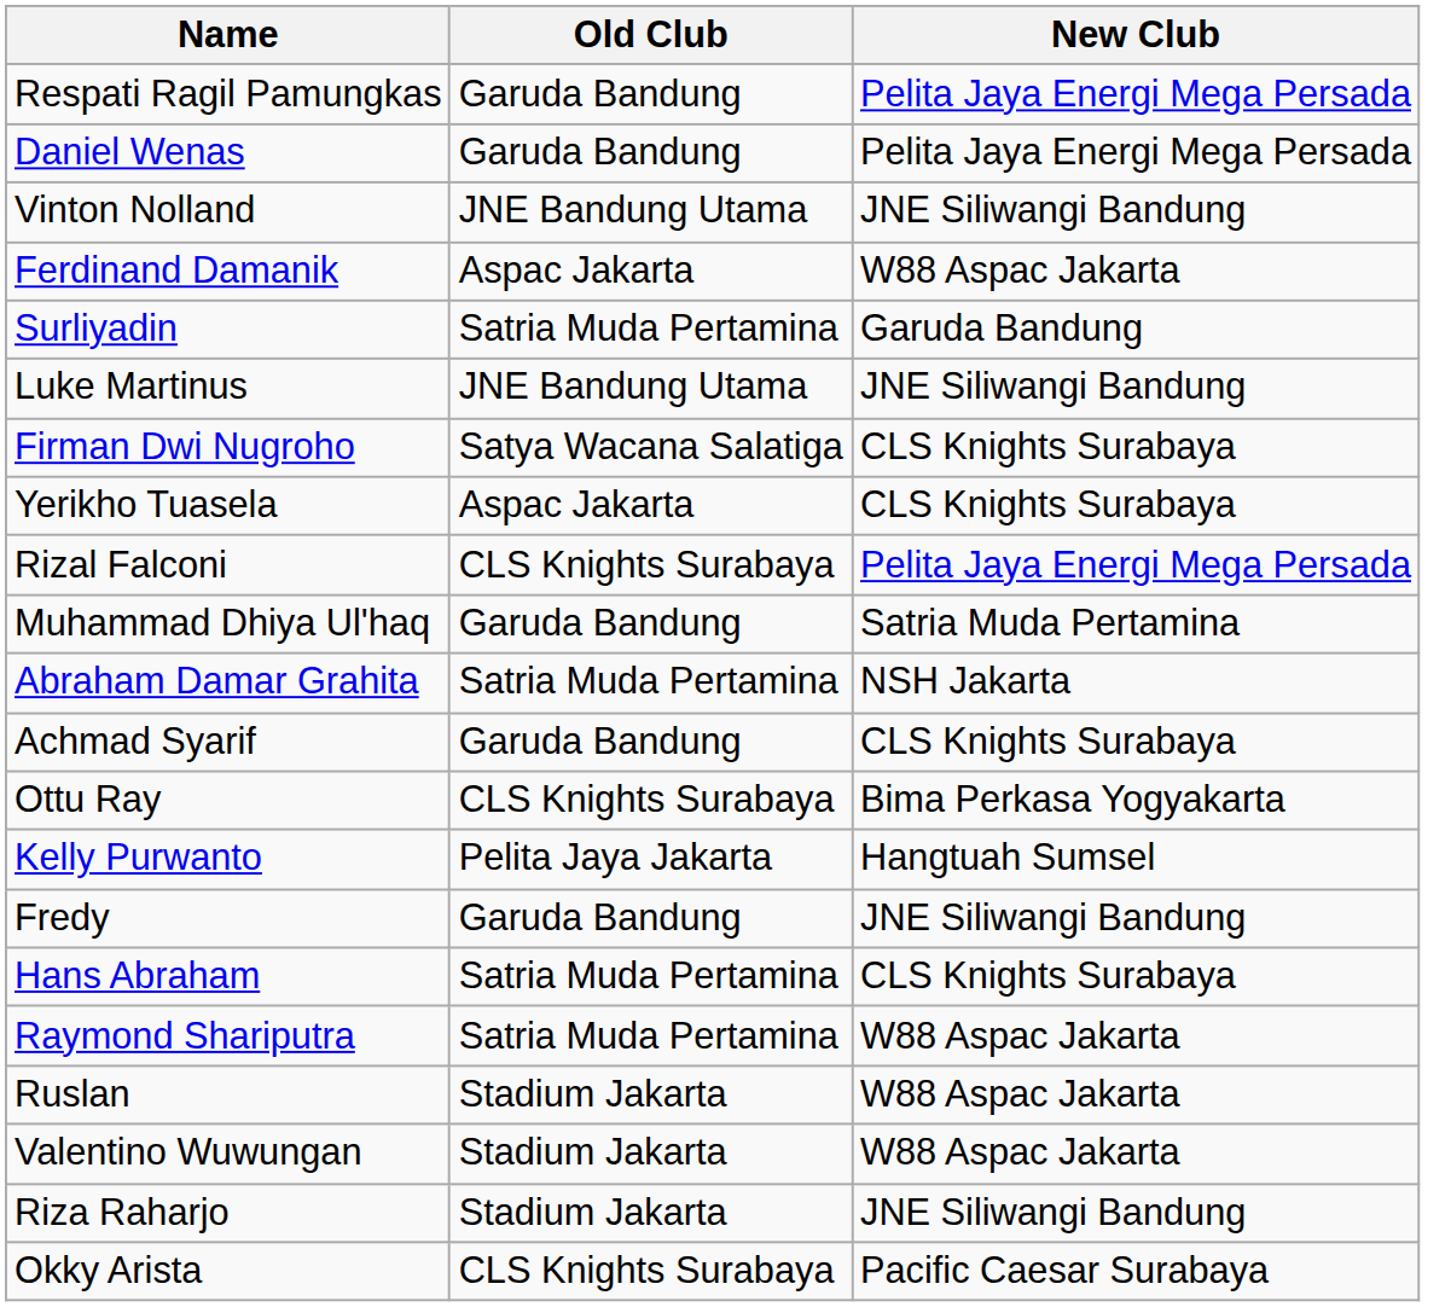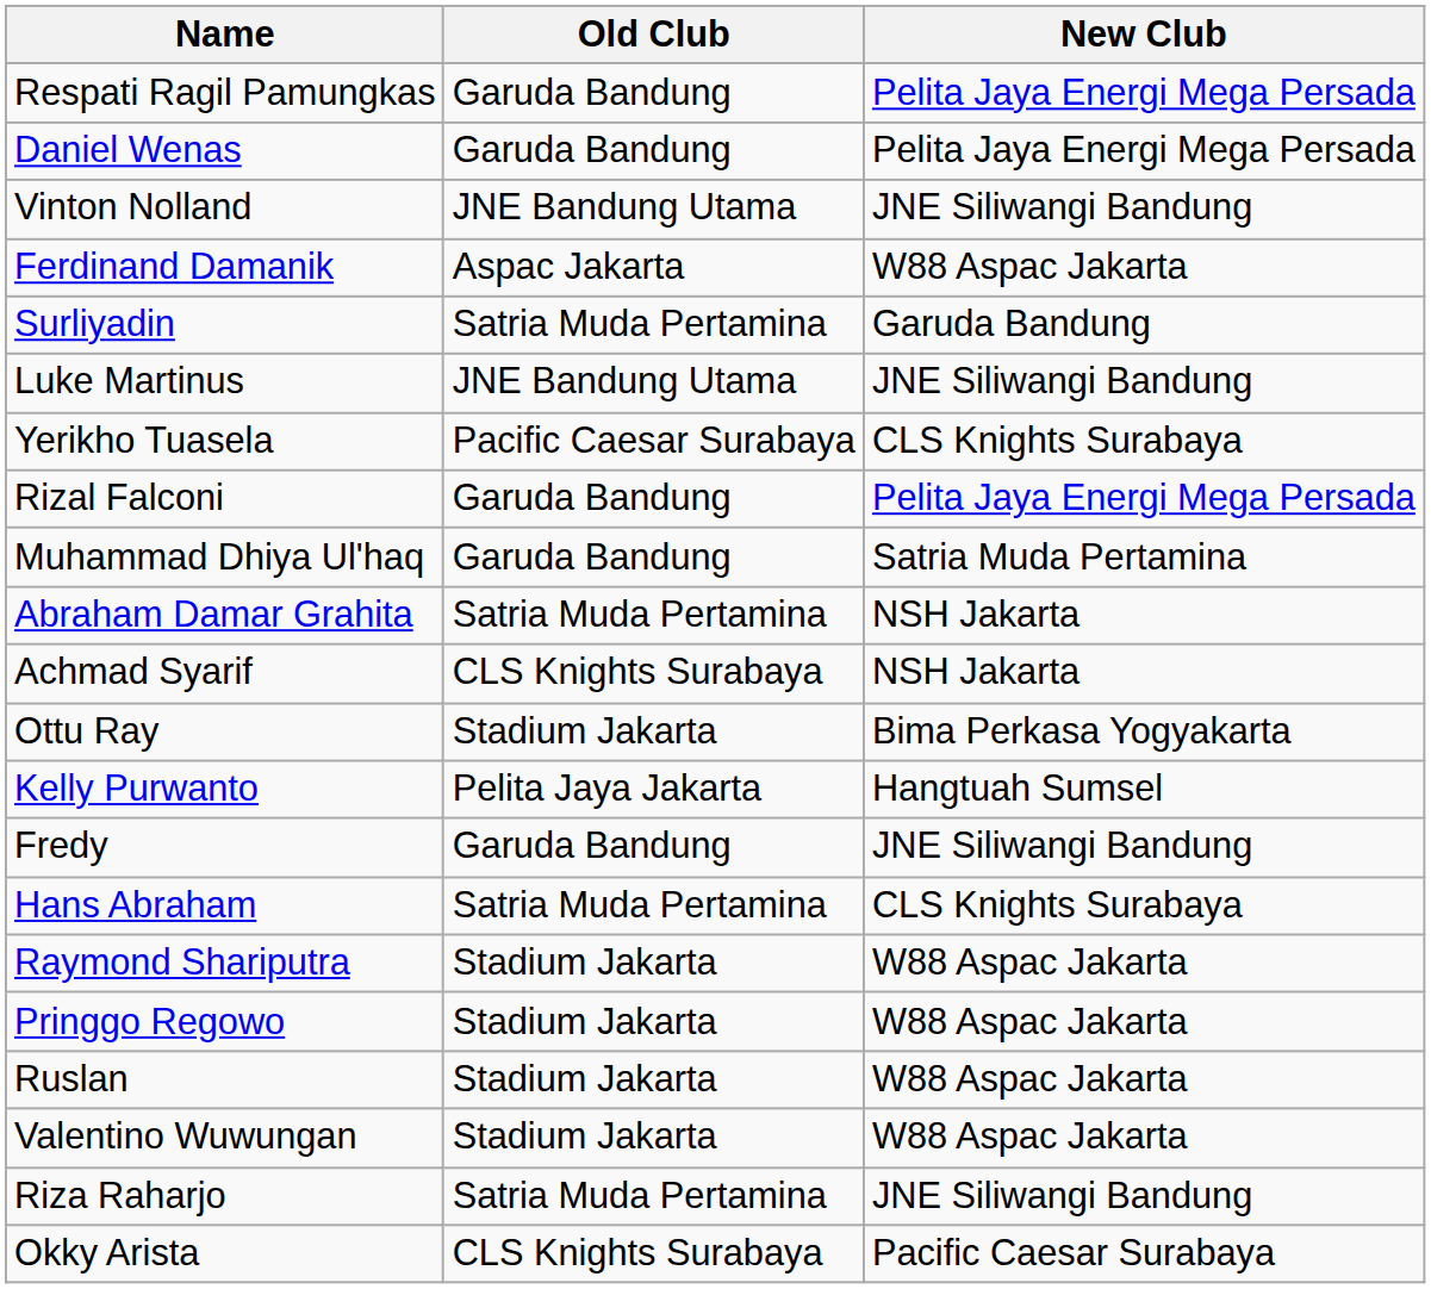- row: Firman Dwi Nugroho | Satya Wacana Salatiga | CLS Knights Surabaya
Yerikho Tuasela | Old Club: Aspac Jakarta -> Pacific Caesar Surabaya
Rizal Falconi | Old Club: CLS Knights Surabaya -> Garuda Bandung
Achmad Syarif | Old Club: Garuda Bandung -> CLS Knights Surabaya
Achmad Syarif | New Club: CLS Knights Surabaya -> NSH Jakarta
Ottu Ray | Old Club: CLS Knights Surabaya -> Stadium Jakarta
Raymond Shariputra | Old Club: Satria Muda Pertamina -> Stadium Jakarta
+ row: Pringgo Regowo | Stadium Jakarta | W88 Aspac Jakarta
Riza Raharjo | Old Club: Stadium Jakarta -> Satria Muda Pertamina
